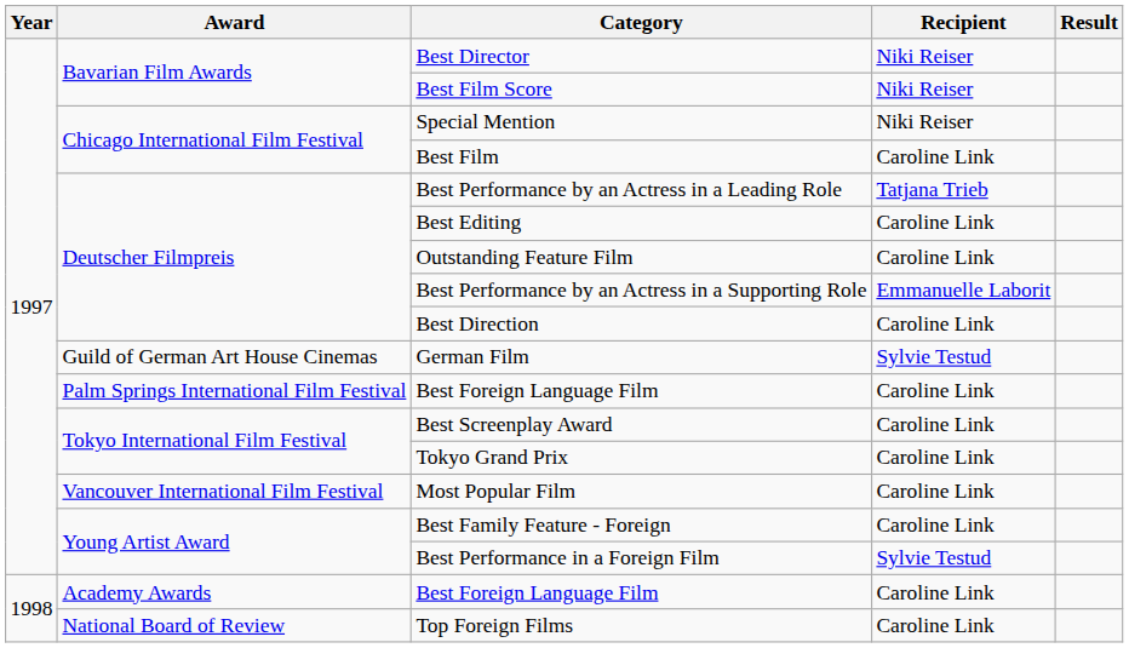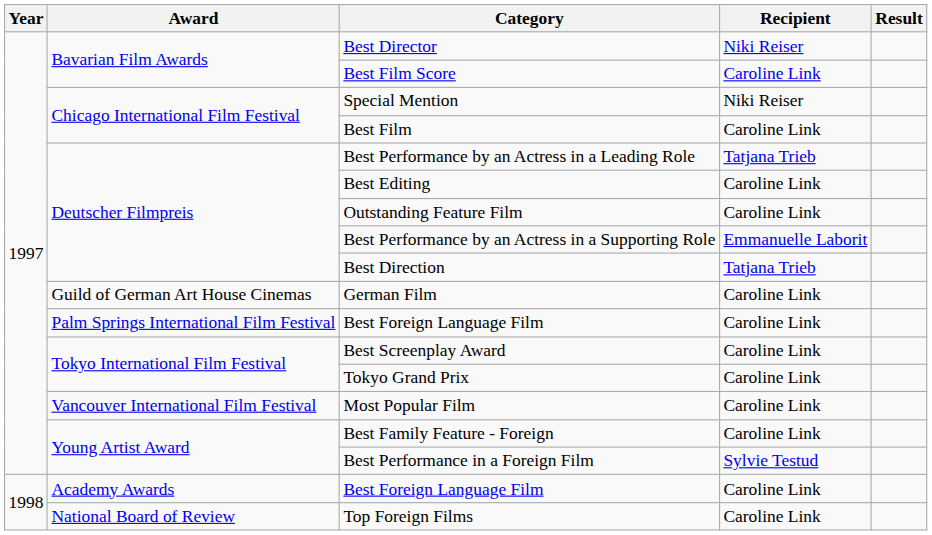Best Film Score | Recipient: Niki Reiser -> Caroline Link
Best Direction | Recipient: Caroline Link -> Tatjana Trieb
German Film | Recipient: Sylvie Testud -> Caroline Link
